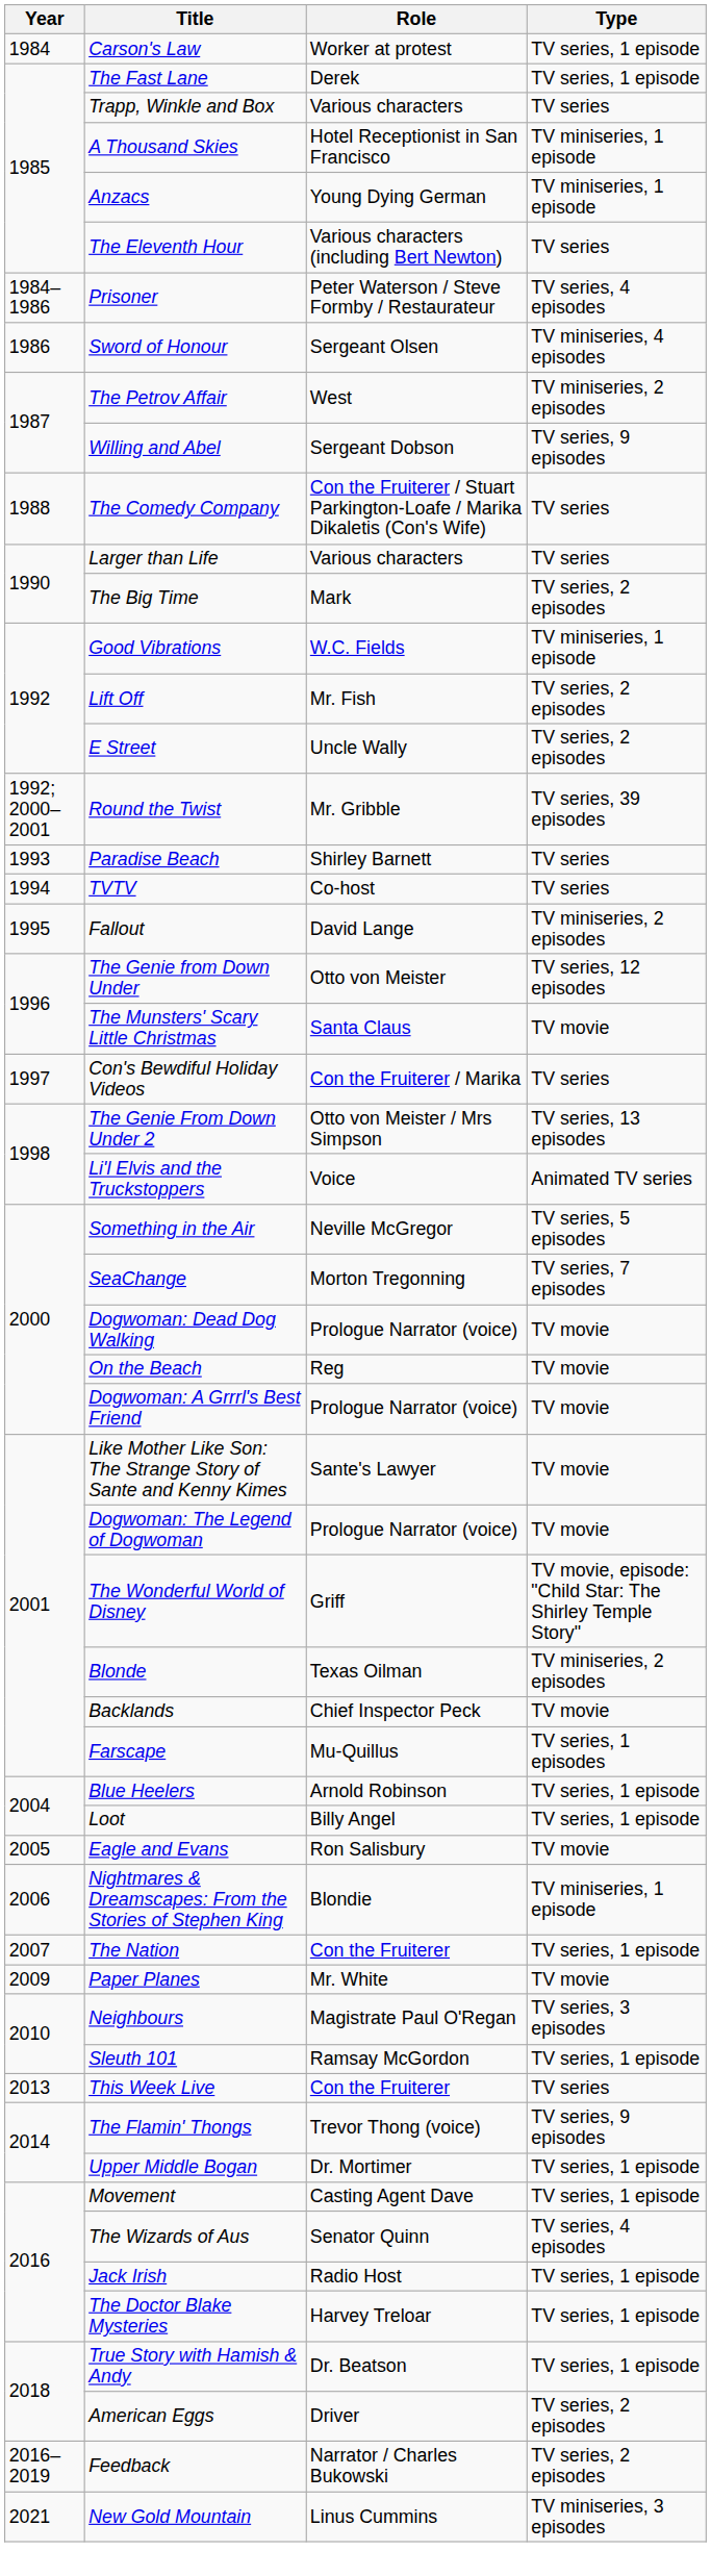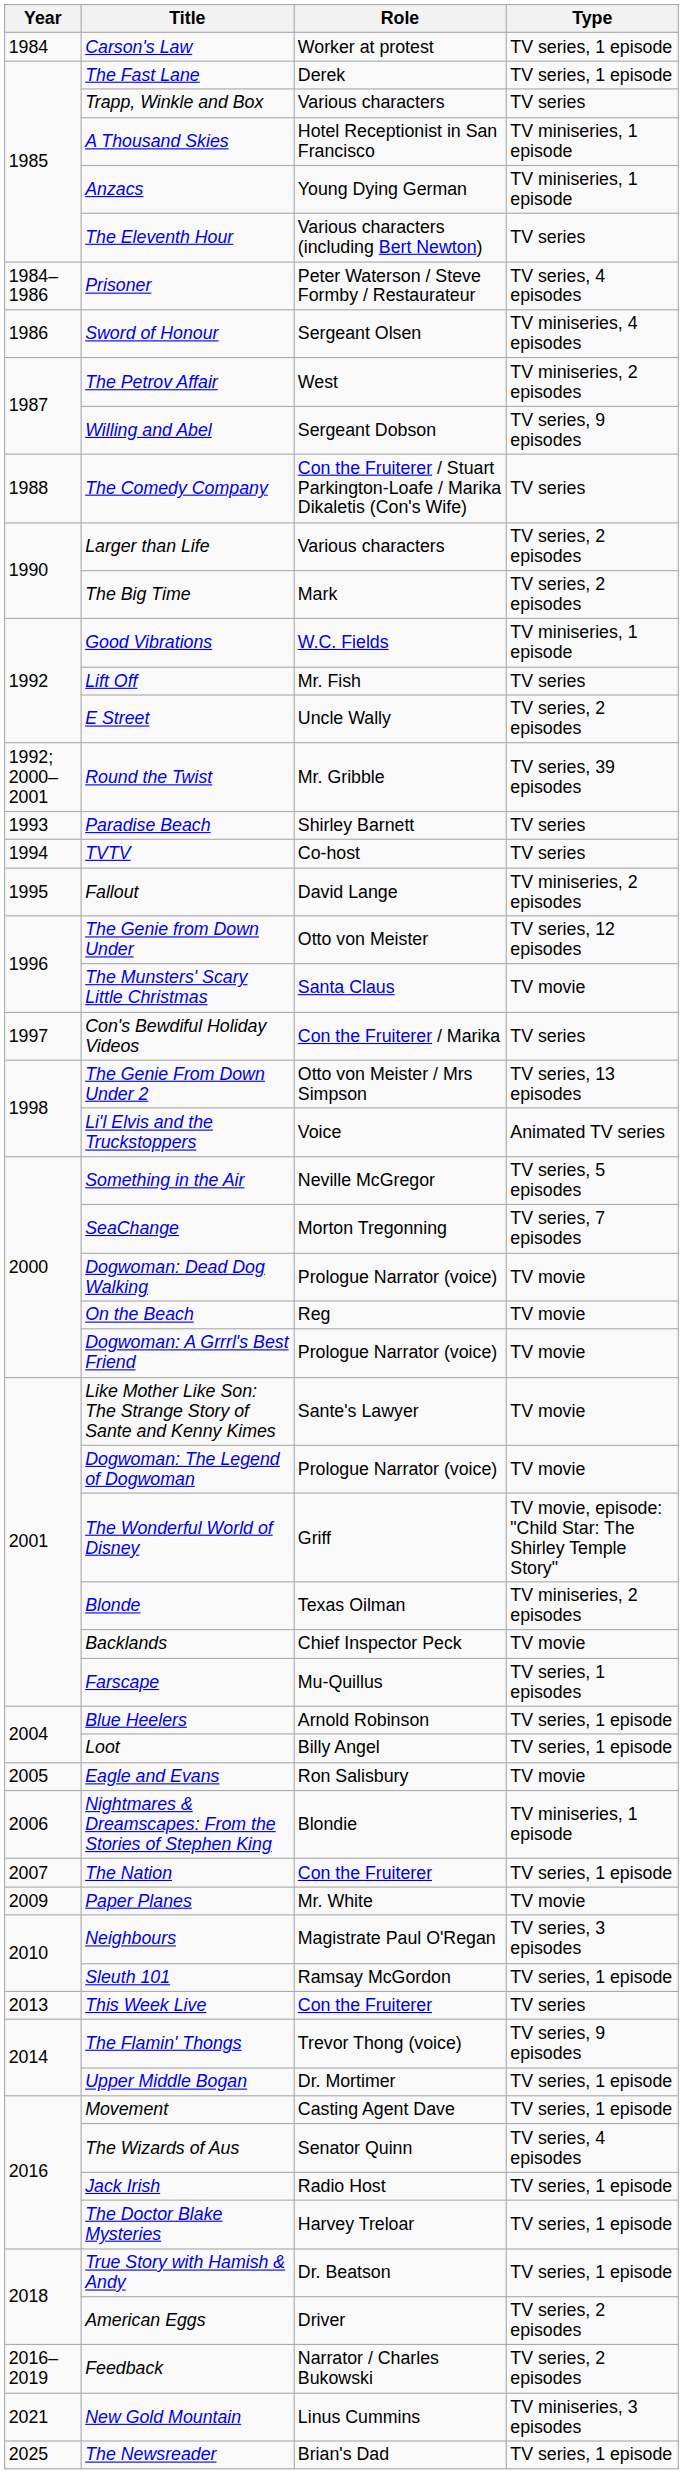Larger than Life | Type: TV series -> TV series, 2 episodes
Lift Off | Type: TV series, 2 episodes -> TV series
+ row: 2025 | The Newsreader | Brian's Dad | TV series, 1 episode
